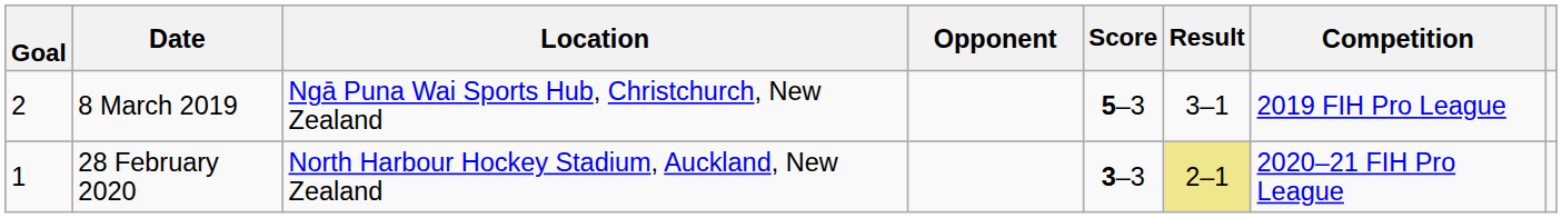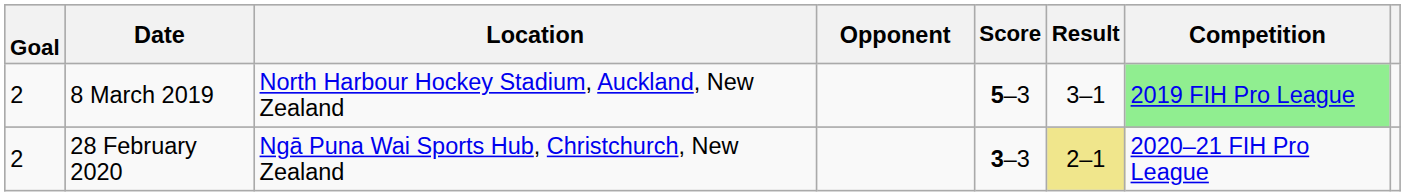8 March 2019 | Location: Ngā Puna Wai Sports Hub, Christchurch, New Zealand -> North Harbour Hockey Stadium, Auckland, New Zealand
8 March 2019 | Competition: no background -> lightgreen background
28 February 2020 | Goal: 1 -> 2
28 February 2020 | Location: North Harbour Hockey Stadium, Auckland, New Zealand -> Ngā Puna Wai Sports Hub, Christchurch, New Zealand
